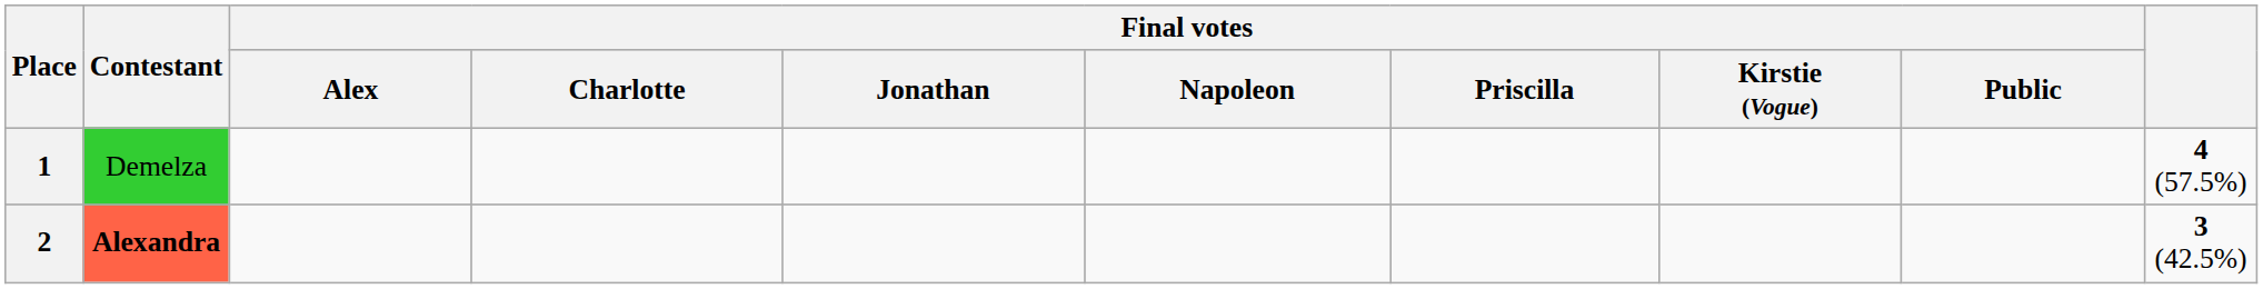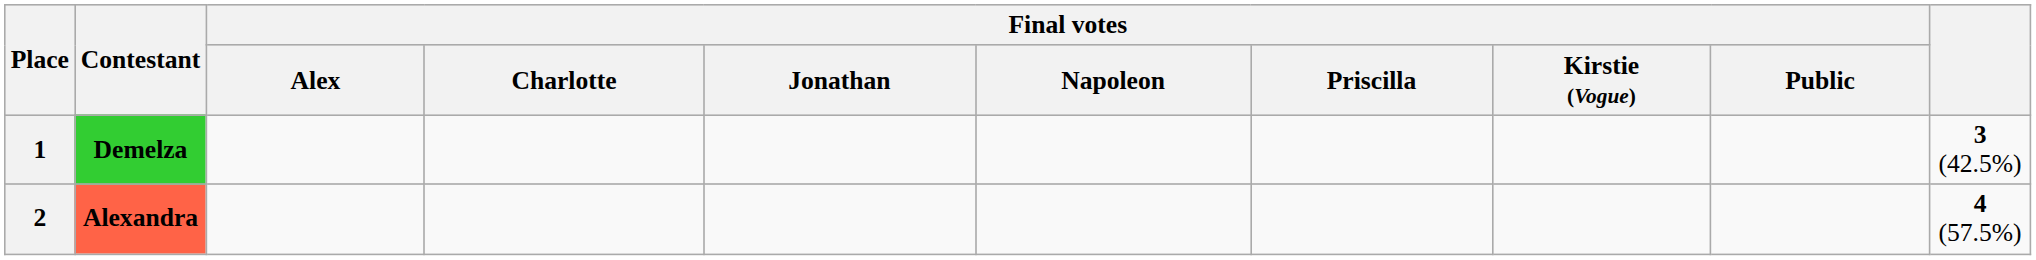1 | Contestant: normal -> bold
1 | column 10: 4 (57.5%) -> 3 (42.5%)
2 | column 10: 3 (42.5%) -> 4 (57.5%)
